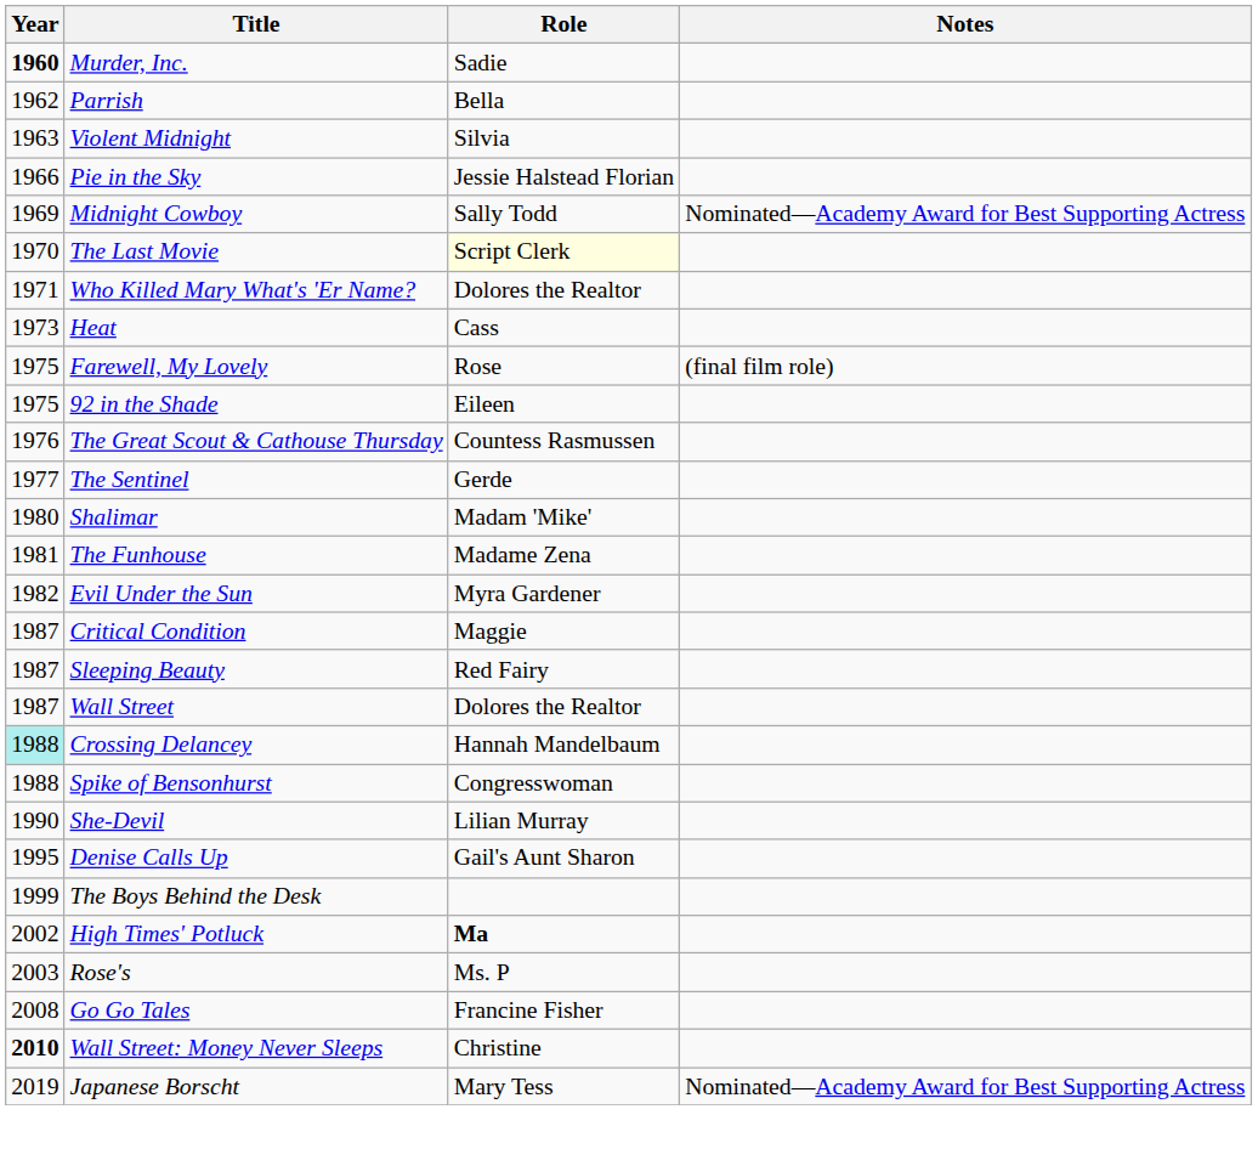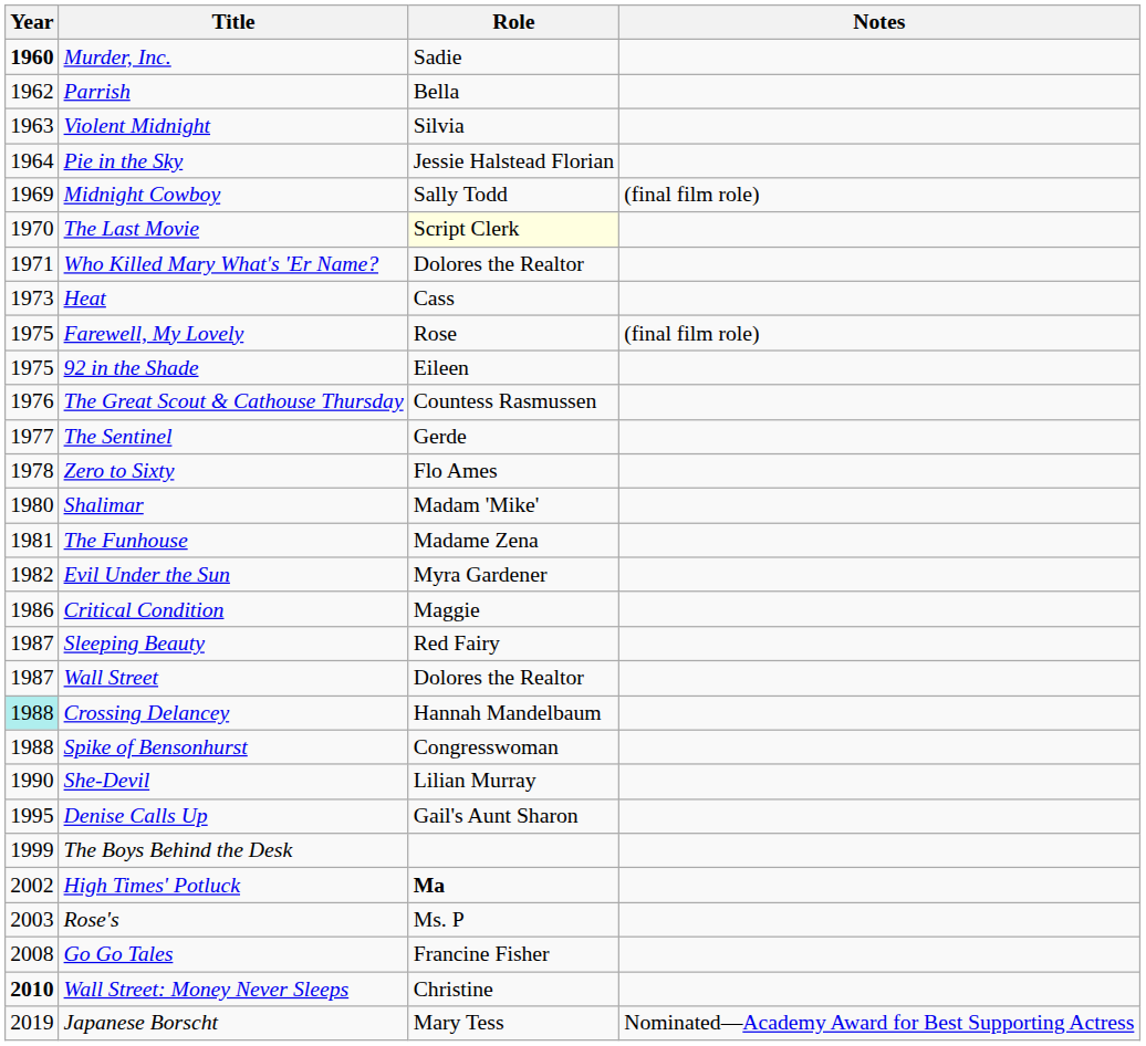Pie in the Sky | Year: 1966 -> 1964
Midnight Cowboy | Notes: Nominated—Academy Award for Best Supporting Actress -> (final film role)
+ row: 1978 | Zero to Sixty | Flo Ames
Critical Condition | Year: 1987 -> 1986
